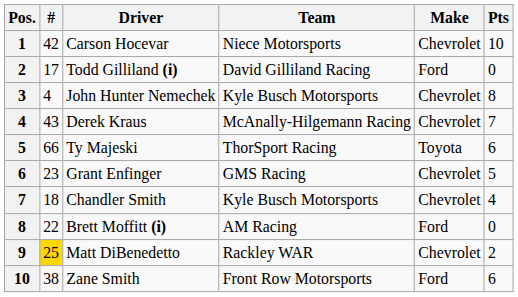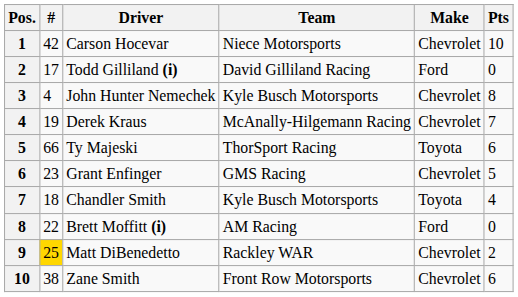Derek Kraus | #: 43 -> 19
Chandler Smith | Make: Chevrolet -> Toyota
Zane Smith | Make: Ford -> Chevrolet
